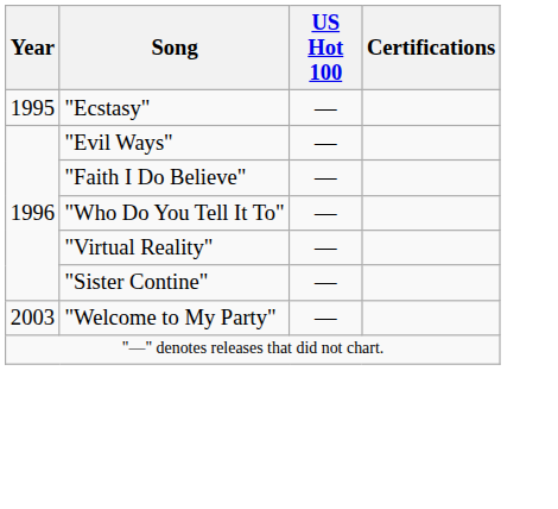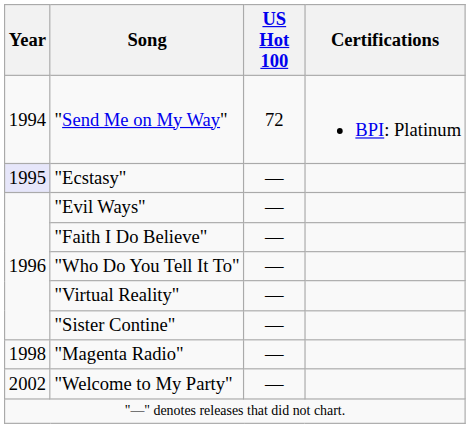+ row: 1994 | "Send Me on My Way" | 72 | BPI: Platinum
"Ecstasy" | Year: no background -> lavender background
+ row: 1998 | "Magenta Radio" | —
"Welcome to My Party" | Year: 2003 -> 2002
